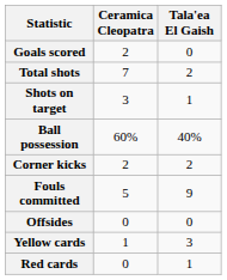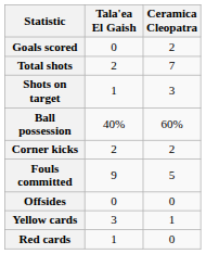columns swapped: Ceramica Cleopatra <-> Tala'ea El Gaish
